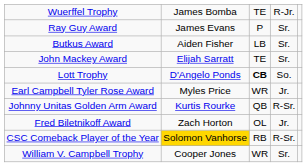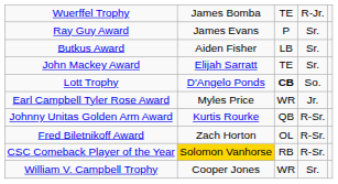Fred Biletnikoff Award | column 4: Jr. -> R-Sr.
